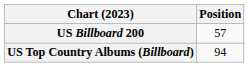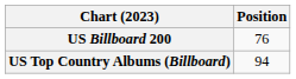US Billboard 200 | Position: 57 -> 76
